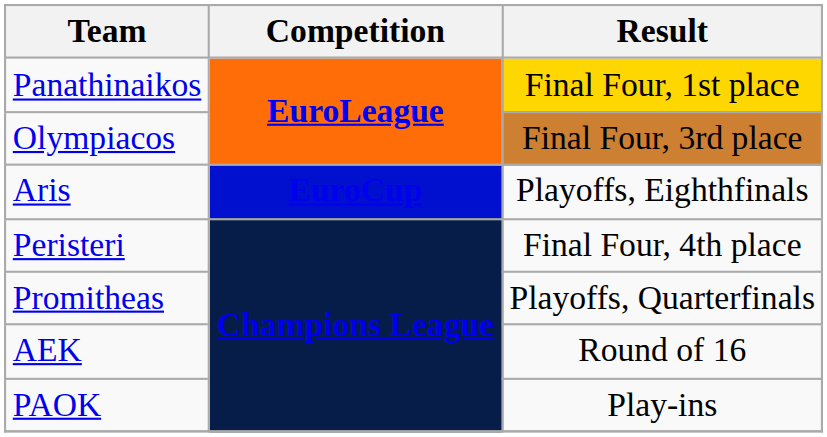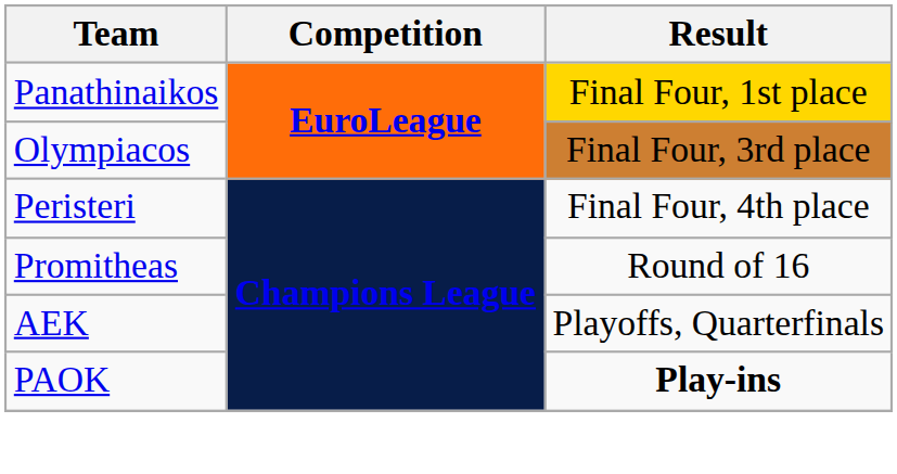- row: Aris | EuroCup | Playoffs, Eighthfinals
Promitheas | Result: Playoffs, Quarterfinals -> Round of 16
AEK | Result: Round of 16 -> Playoffs, Quarterfinals
PAOK | Result: normal -> bold
